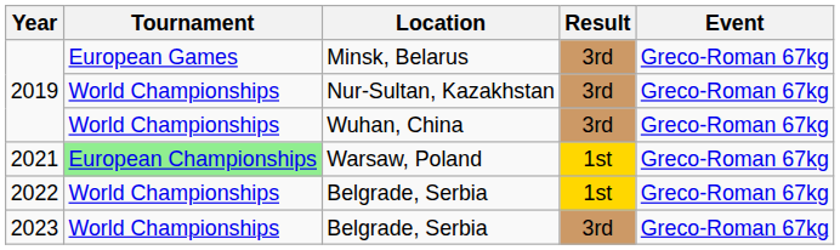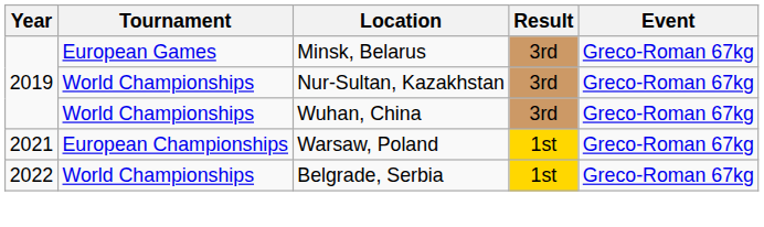Warsaw, Poland | Tournament: lightgreen background -> no background
- row: 2023 | World Championships | Belgrade, Serbia | 3rd | Greco-Roman 67kg
